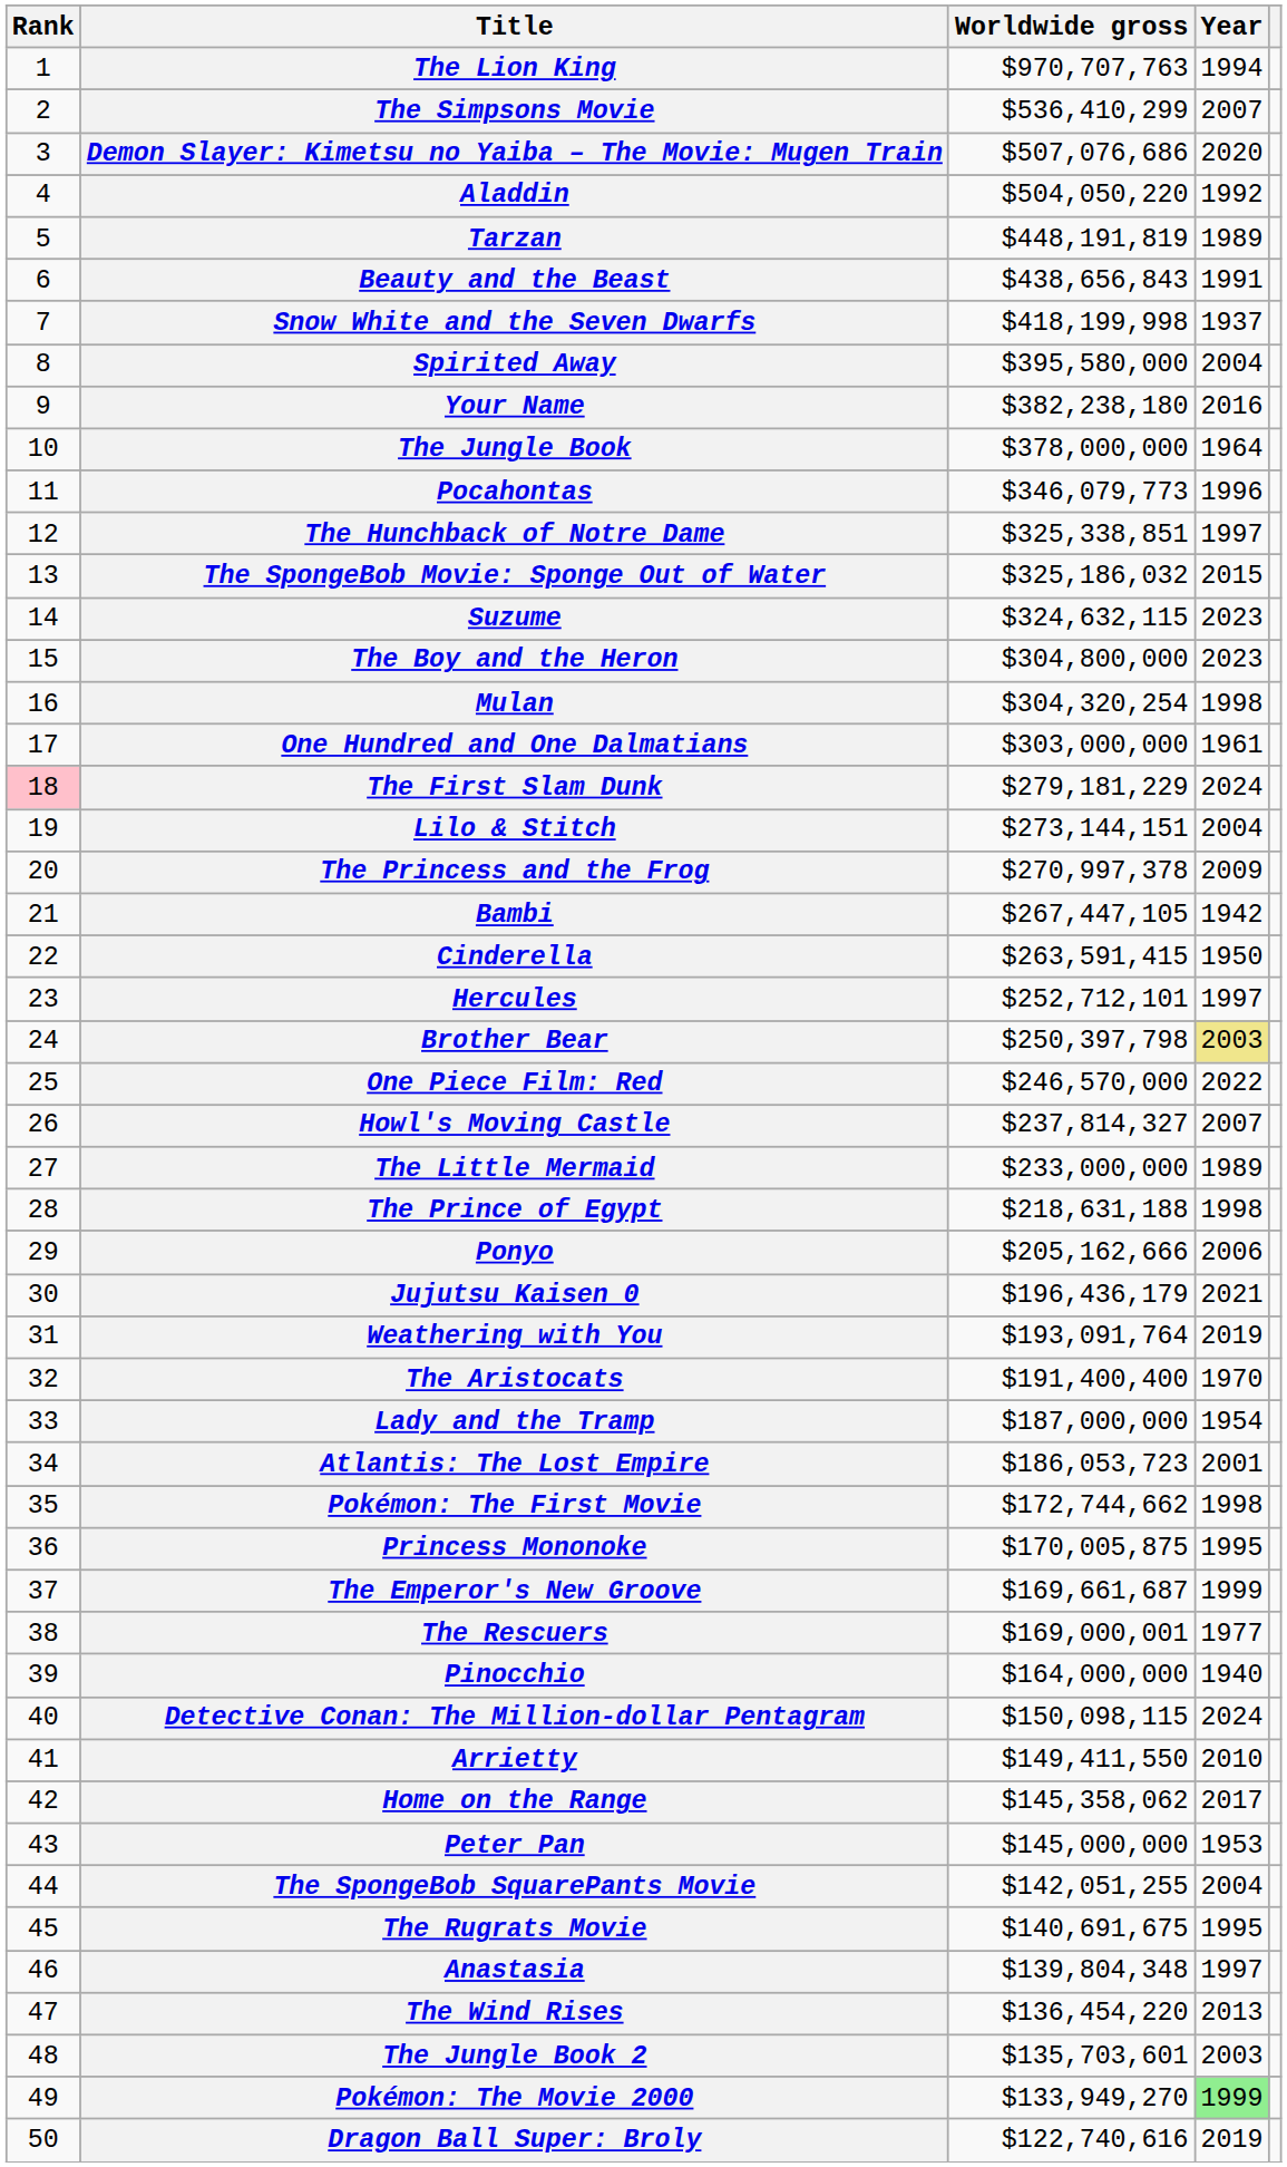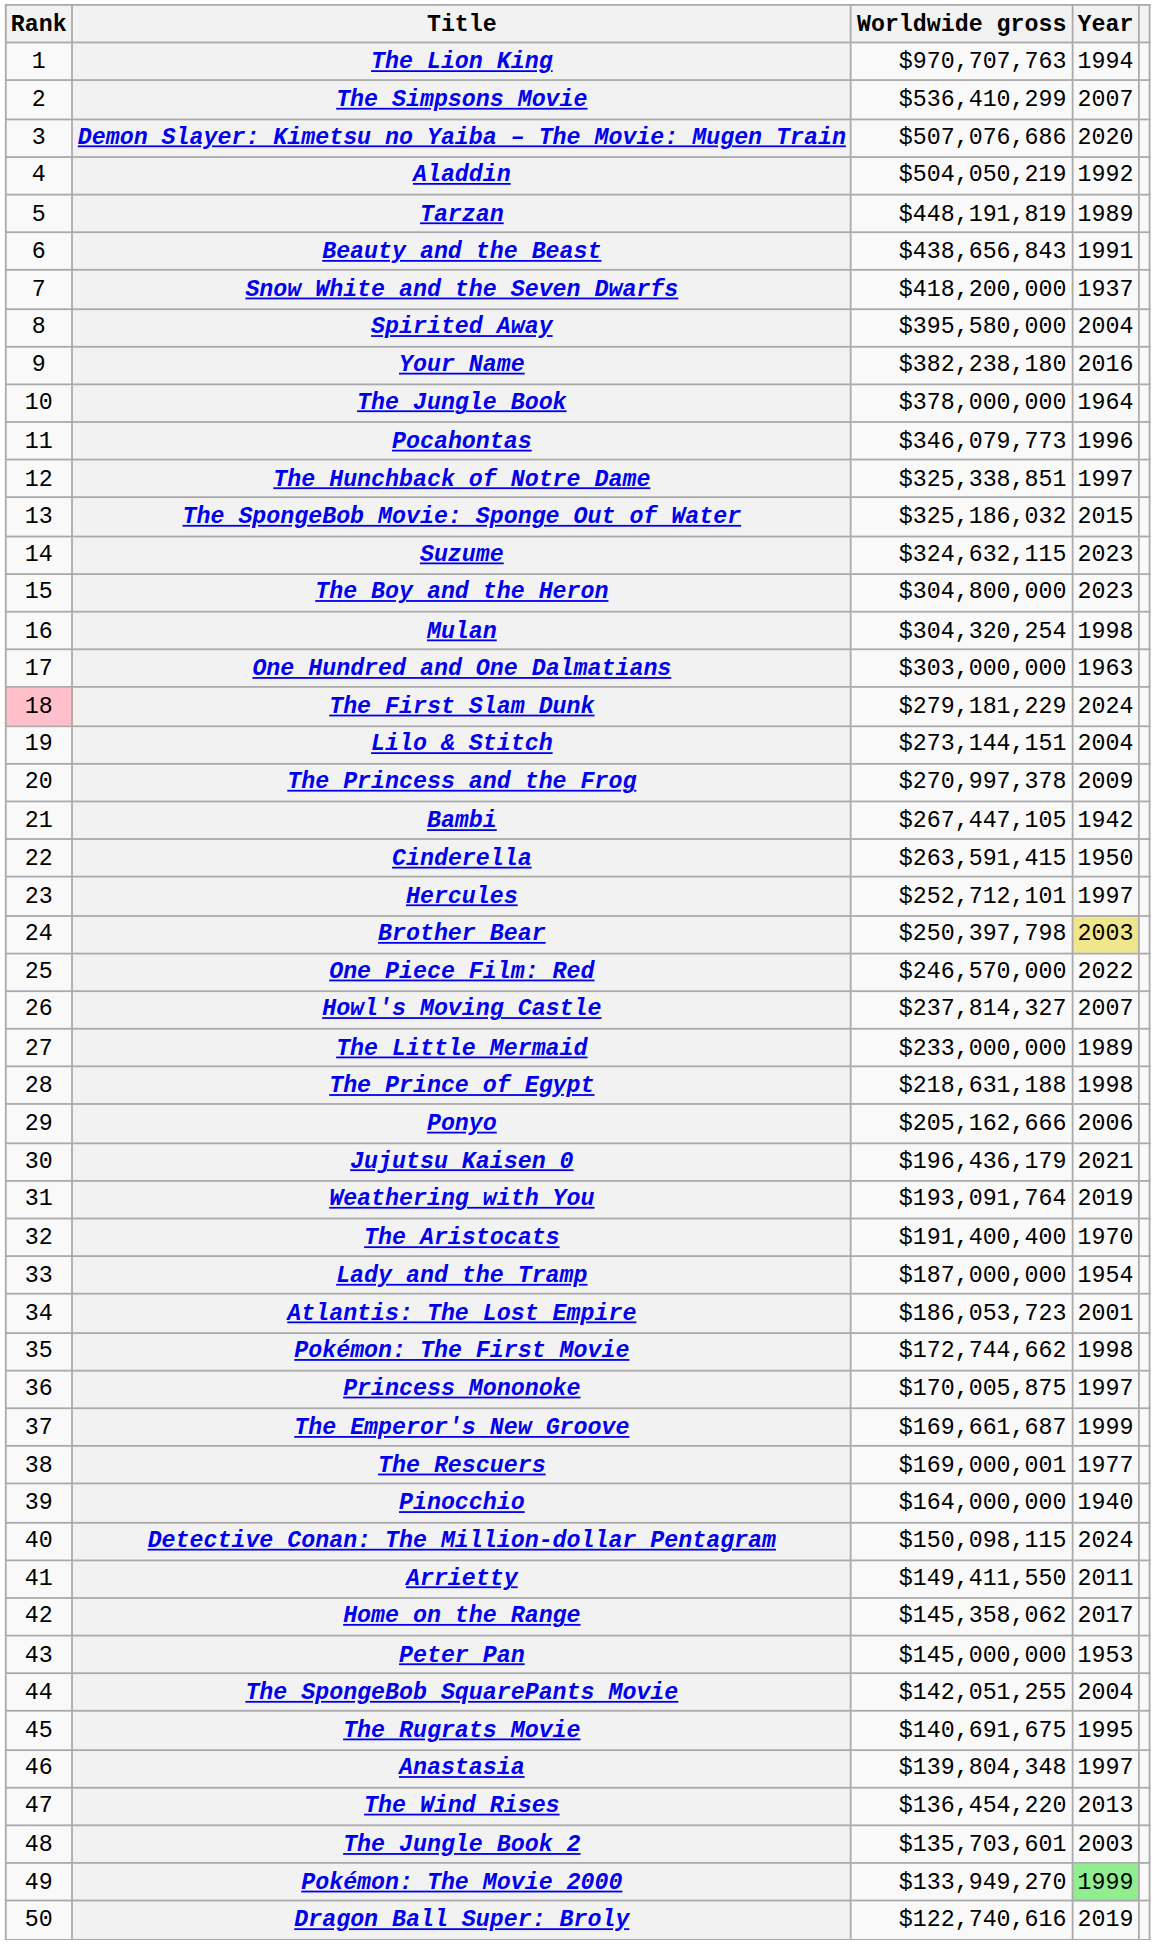Aladdin | Worldwide gross: $504,050,220 -> $504,050,219
Snow White and the Seven Dwarfs | Worldwide gross: $418,199,998 -> $418,200,000
One Hundred and One Dalmatians | Year: 1961 -> 1963
Princess Mononoke | Year: 1995 -> 1997
Arrietty | Year: 2010 -> 2011
